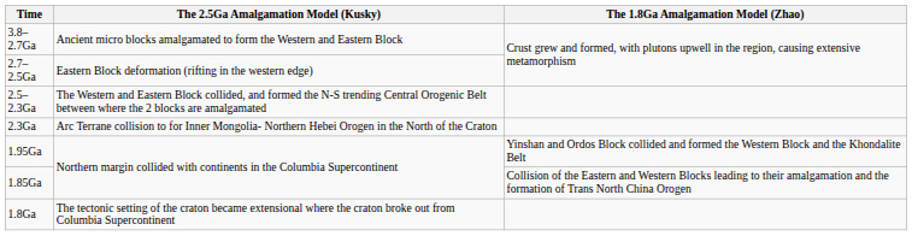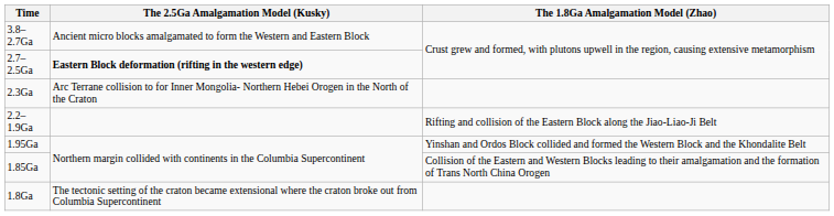2.7–2.5Ga | The 2.5Ga Amalgamation Model (Kusky): normal -> bold
- row: 2.5–2.3Ga | The Western and Eastern Block collided, and formed the N-S trending Central Orogenic Belt between where the 2 blocks are amalgamated
+ row: 2.2–1.9Ga | Rifting and collision of the Eastern Block along the Jiao-Liao-Ji Belt
